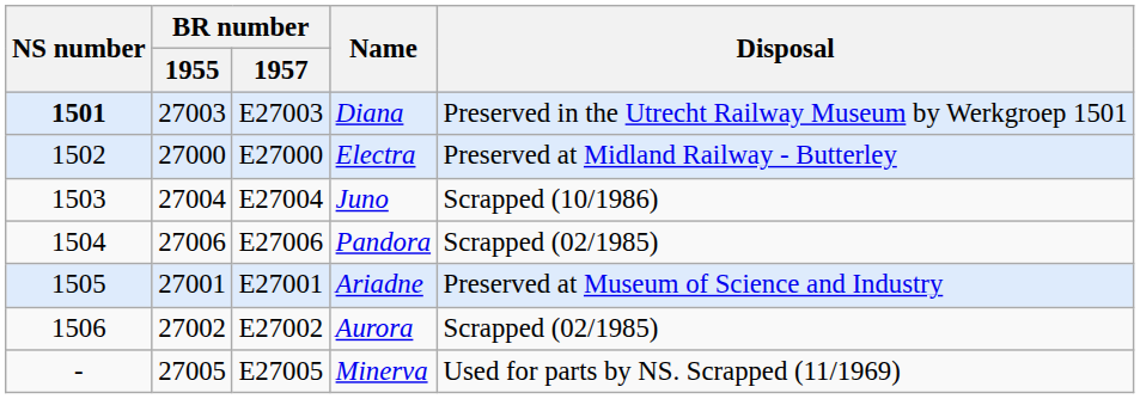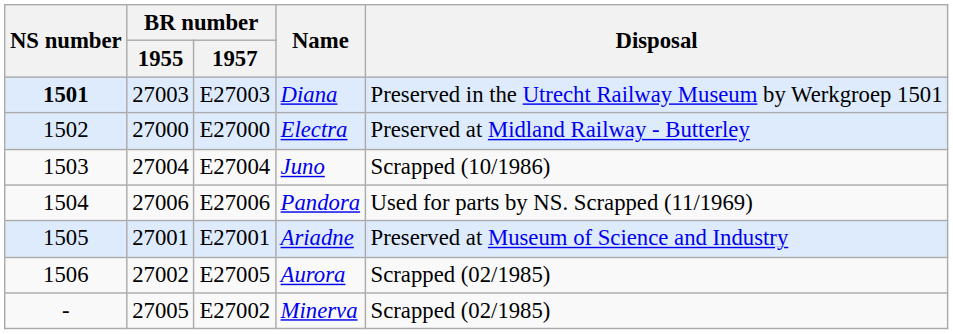Pandora | Disposal: Scrapped (02/1985) -> Used for parts by NS. Scrapped (11/1969)
Aurora | BR number / 1957: E27002 -> E27005
Minerva | BR number / 1957: E27005 -> E27002
Minerva | Disposal: Used for parts by NS. Scrapped (11/1969) -> Scrapped (02/1985)
